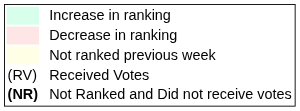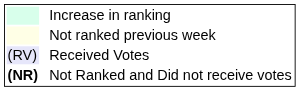- row: Decrease in ranking
Received Votes | column 1: no background -> lavender background
